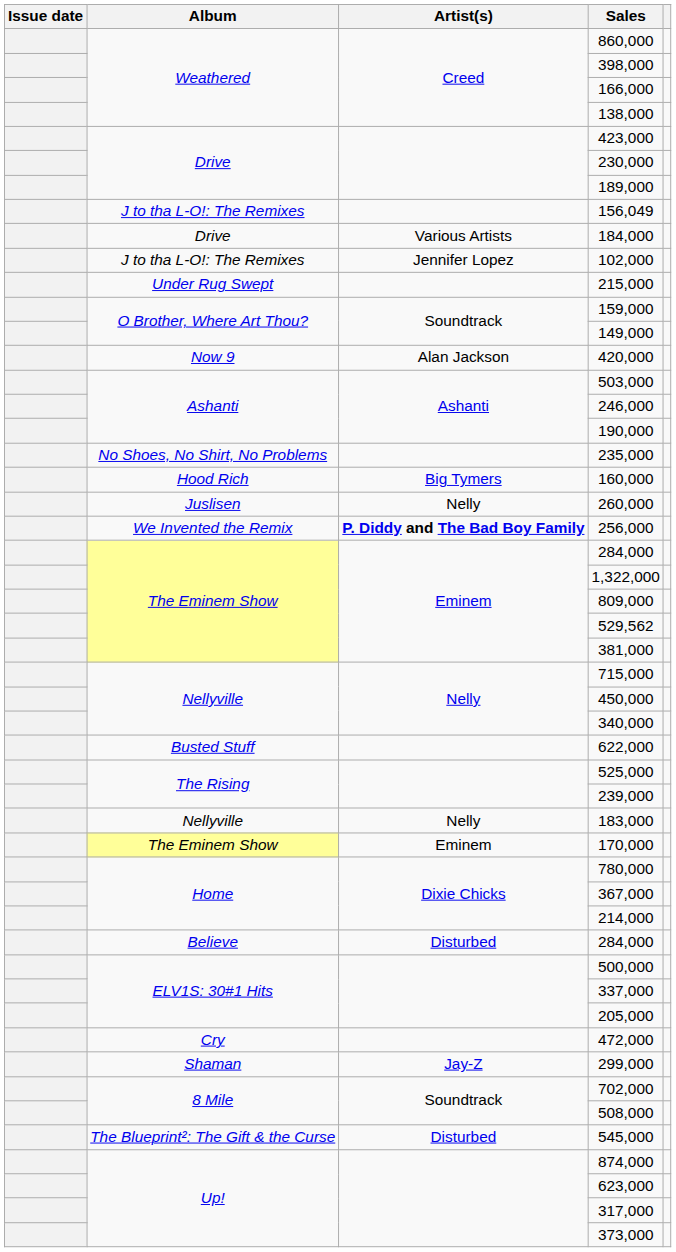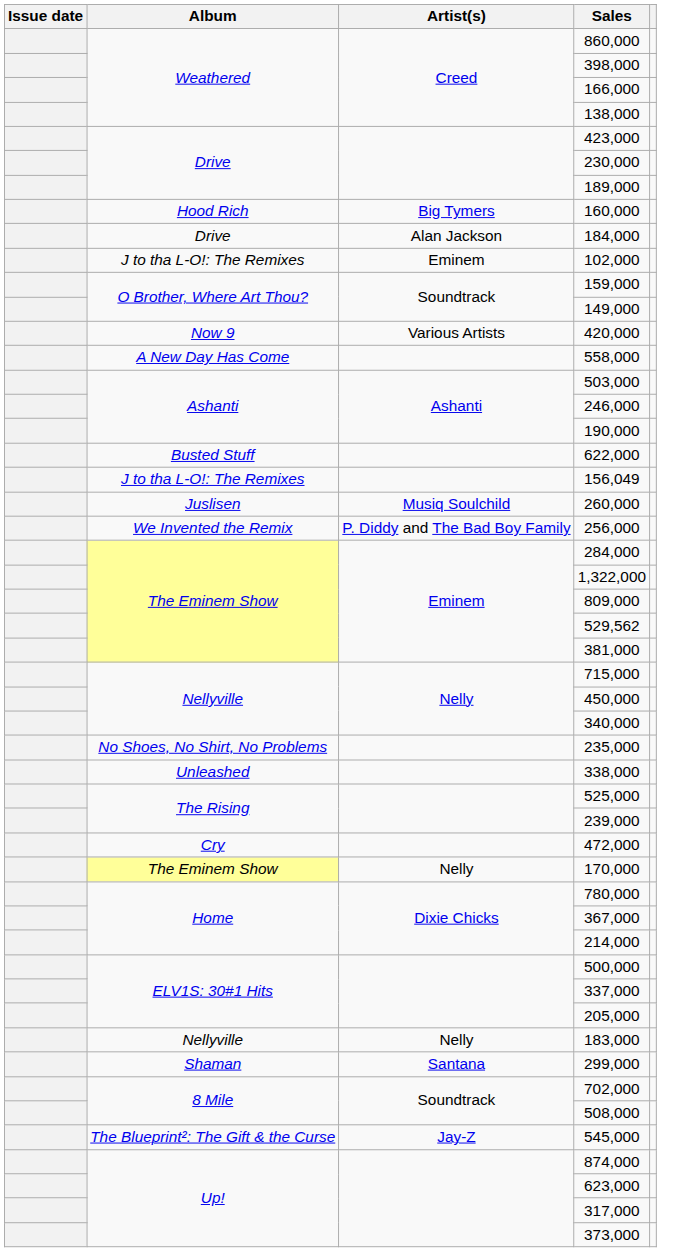rows swapped: 156,049 <-> 160,000
184,000 | Artist(s): Various Artists -> Alan Jackson
102,000 | Artist(s): Jennifer Lopez -> Eminem
- row: Under Rug Swept | 215,000
420,000 | Artist(s): Alan Jackson -> Various Artists
+ row: A New Day Has Come | 558,000
rows swapped: 235,000 <-> 622,000
260,000 | Artist(s): Nelly -> Musiq Soulchild
256,000 | Artist(s): bold -> normal
+ row: Unleashed | 338,000
rows swapped: 183,000 <-> 472,000
170,000 | Artist(s): Eminem -> Nelly
- row: Believe | Disturbed | 284,000
299,000 | Artist(s): Jay-Z -> Santana
545,000 | Artist(s): Disturbed -> Jay-Z
